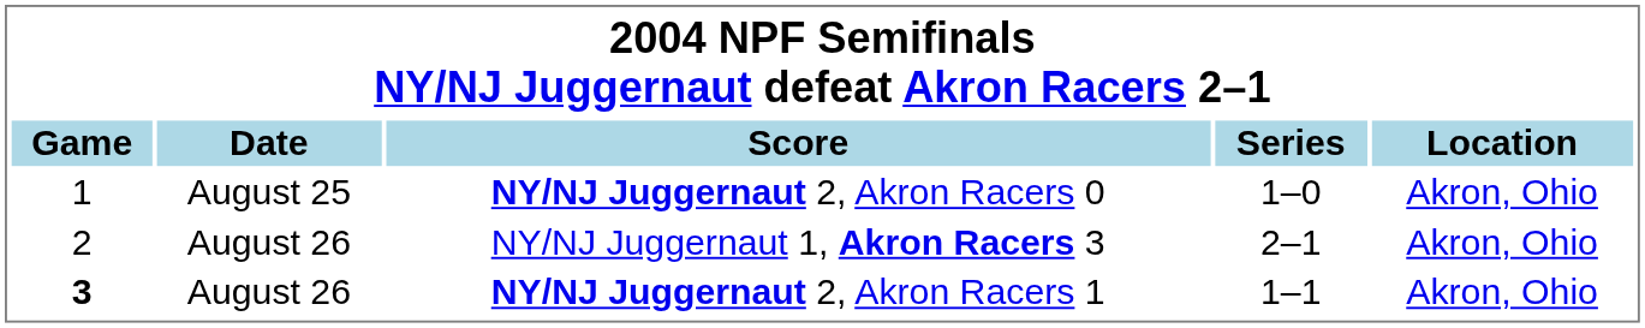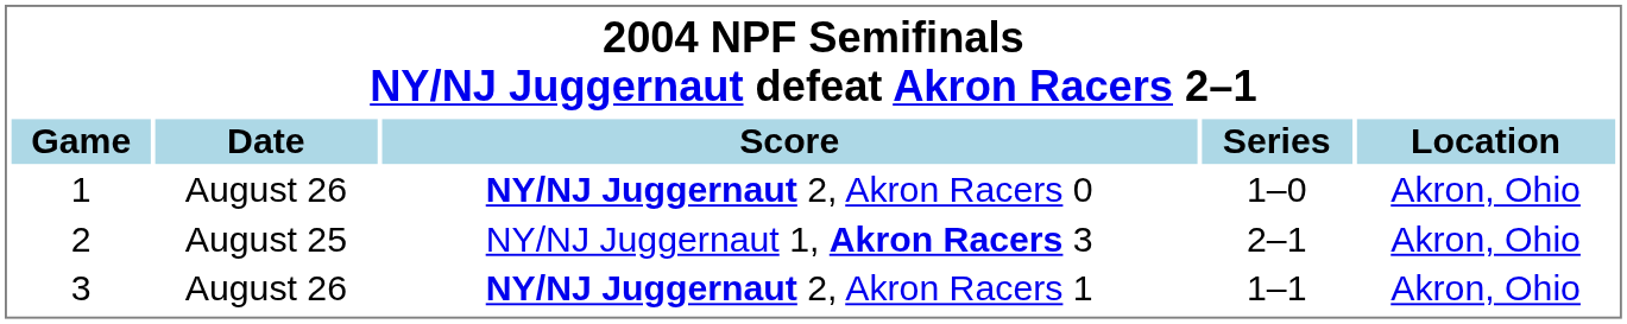NY/NJ Juggernaut 2, Akron Racers 0 | Date: August 25 -> August 26
NY/NJ Juggernaut 1, Akron Racers 3 | Date: August 26 -> August 25
NY/NJ Juggernaut 2, Akron Racers 1 | Game: bold -> normal
